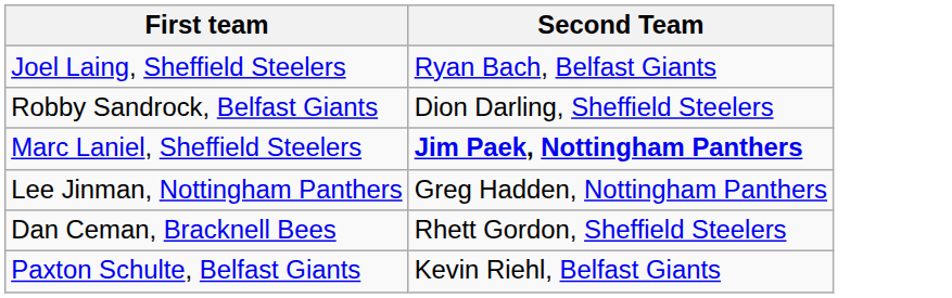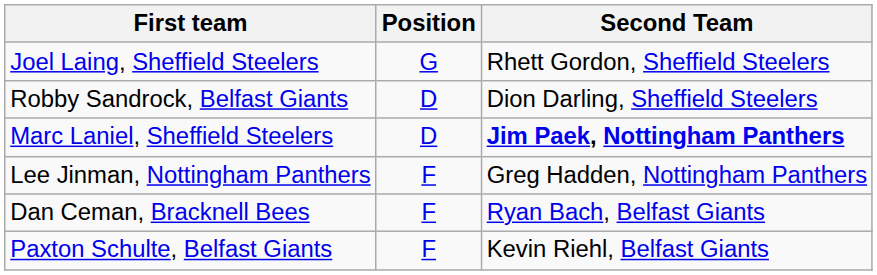+ column: Position | G | D | D | F | F | F
Joel Laing, Sheffield Steelers | Second Team: Ryan Bach, Belfast Giants -> Rhett Gordon, Sheffield Steelers
Dan Ceman, Bracknell Bees | Second Team: Rhett Gordon, Sheffield Steelers -> Ryan Bach, Belfast Giants
